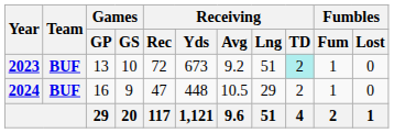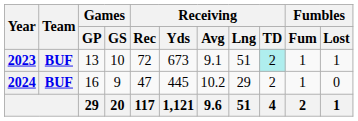2023 | Receiving / Avg: 9.2 -> 9.1
2023 | Fumbles / Lost: 0 -> 1
2024 | Receiving / Yds: 448 -> 445
2024 | Receiving / Avg: 10.5 -> 10.2
